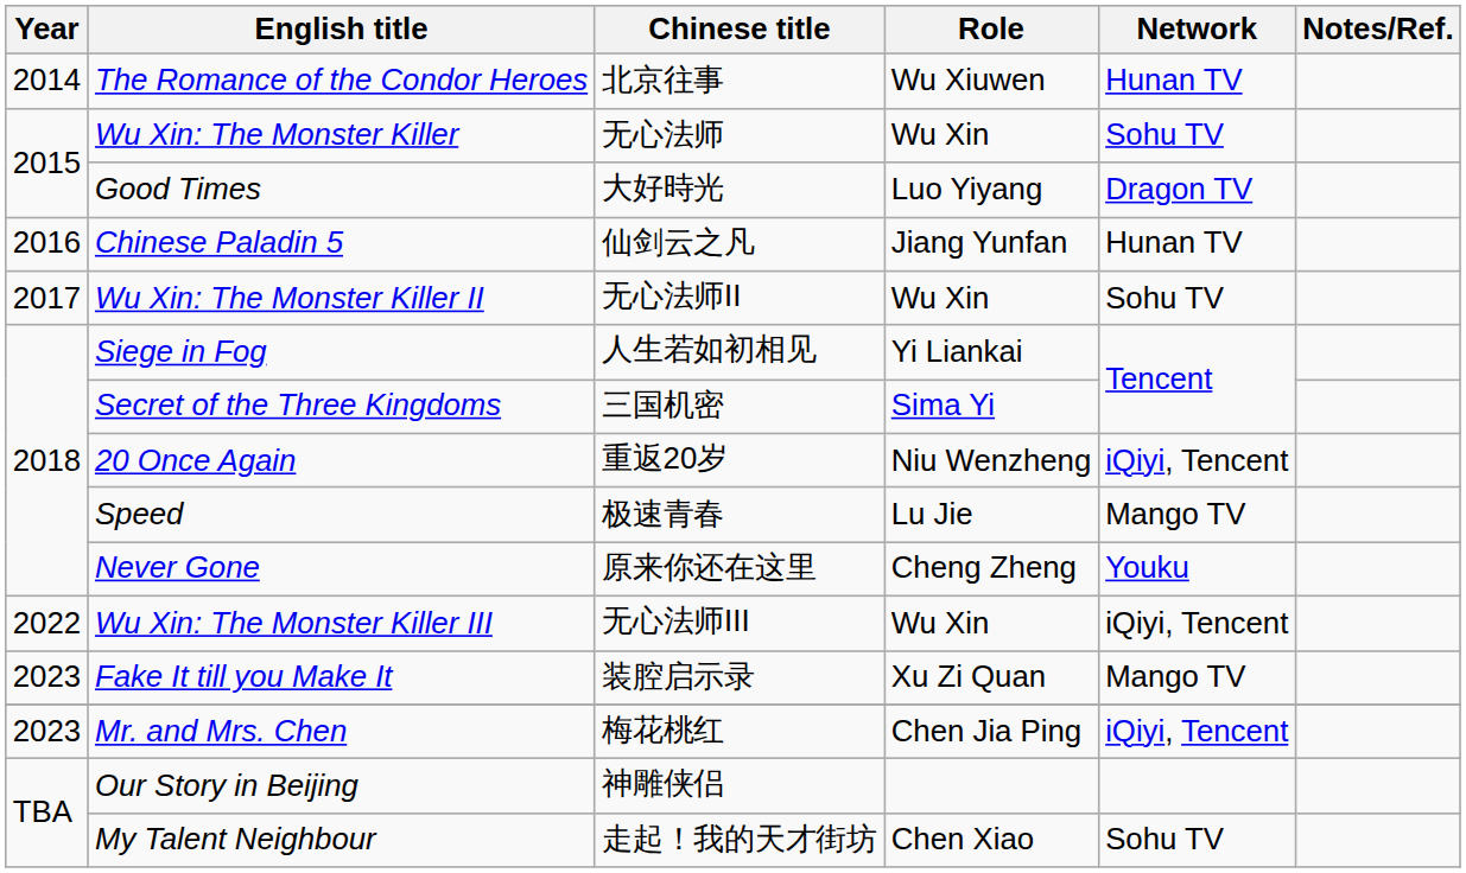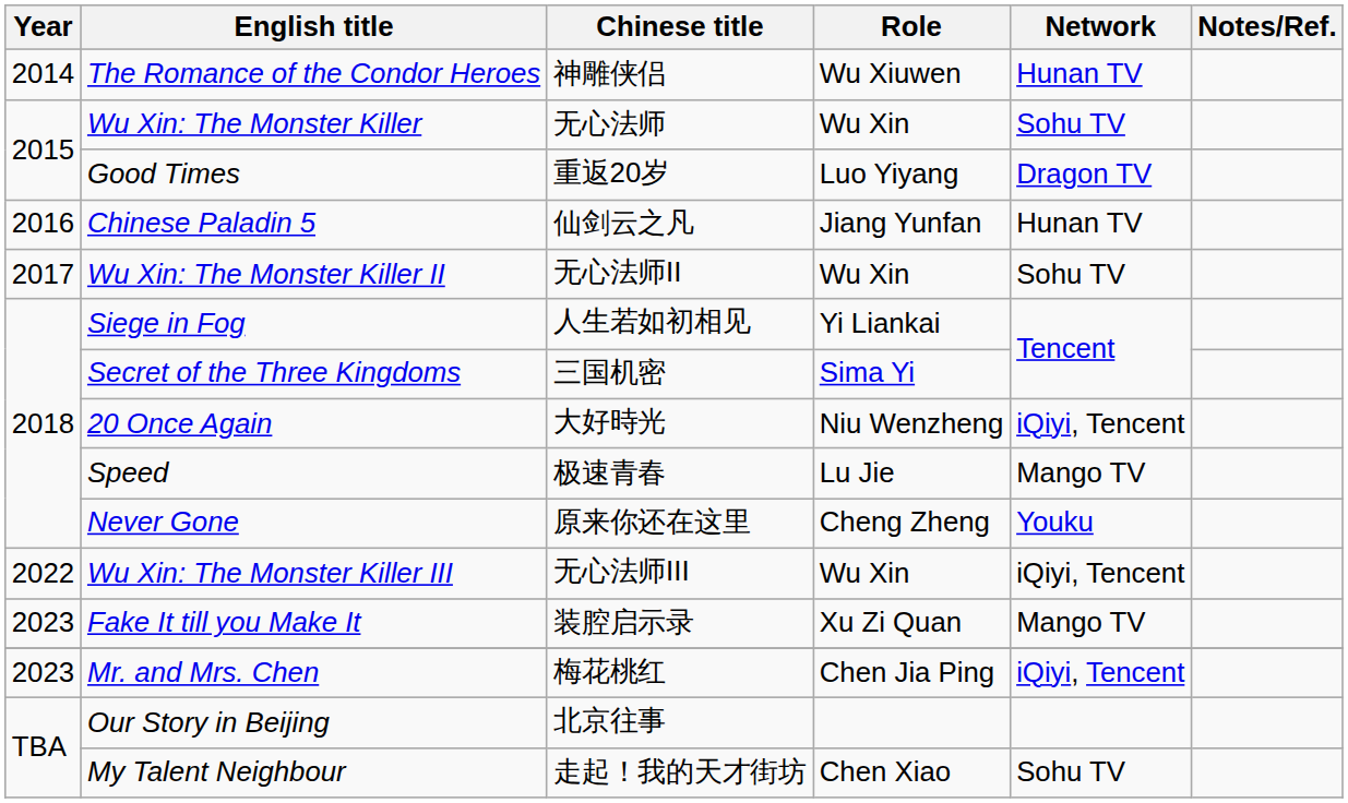The Romance of the Condor Heroes | Chinese title: 北京往事 -> 神雕侠侣
Good Times | Chinese title: 大好時光 -> 重返20岁
20 Once Again | Chinese title: 重返20岁 -> 大好時光
Our Story in Beijing | Chinese title: 神雕侠侣 -> 北京往事
